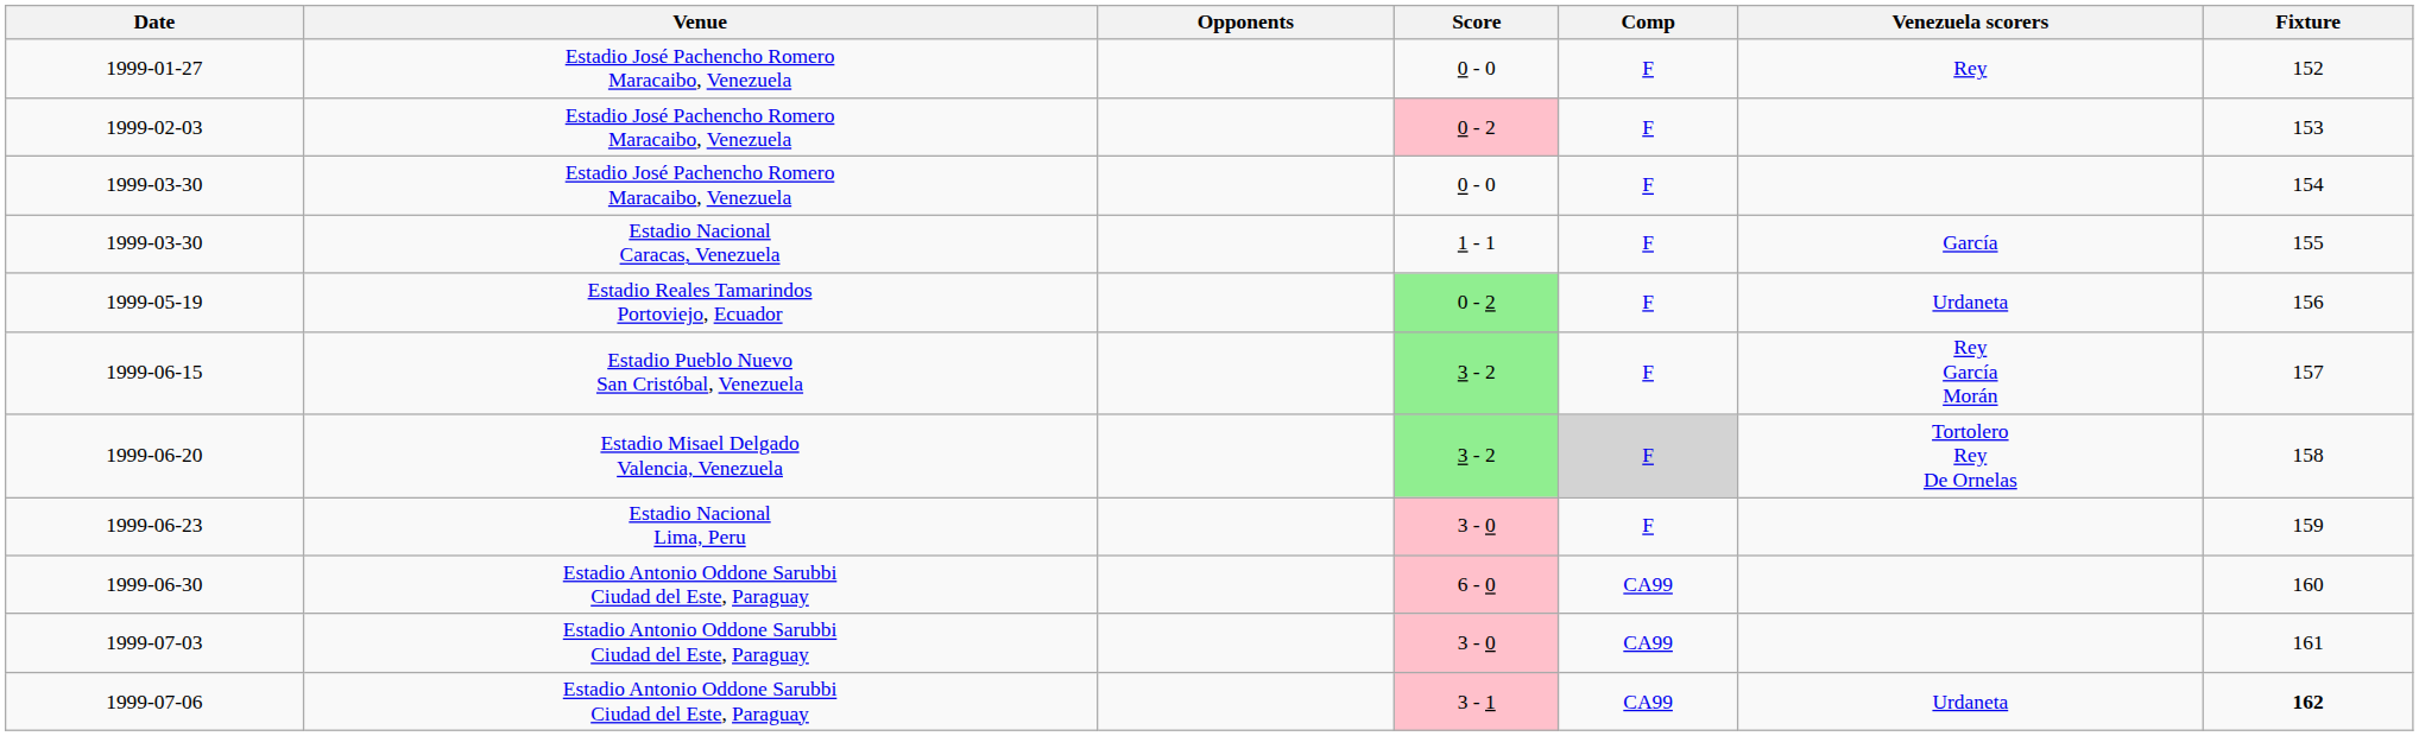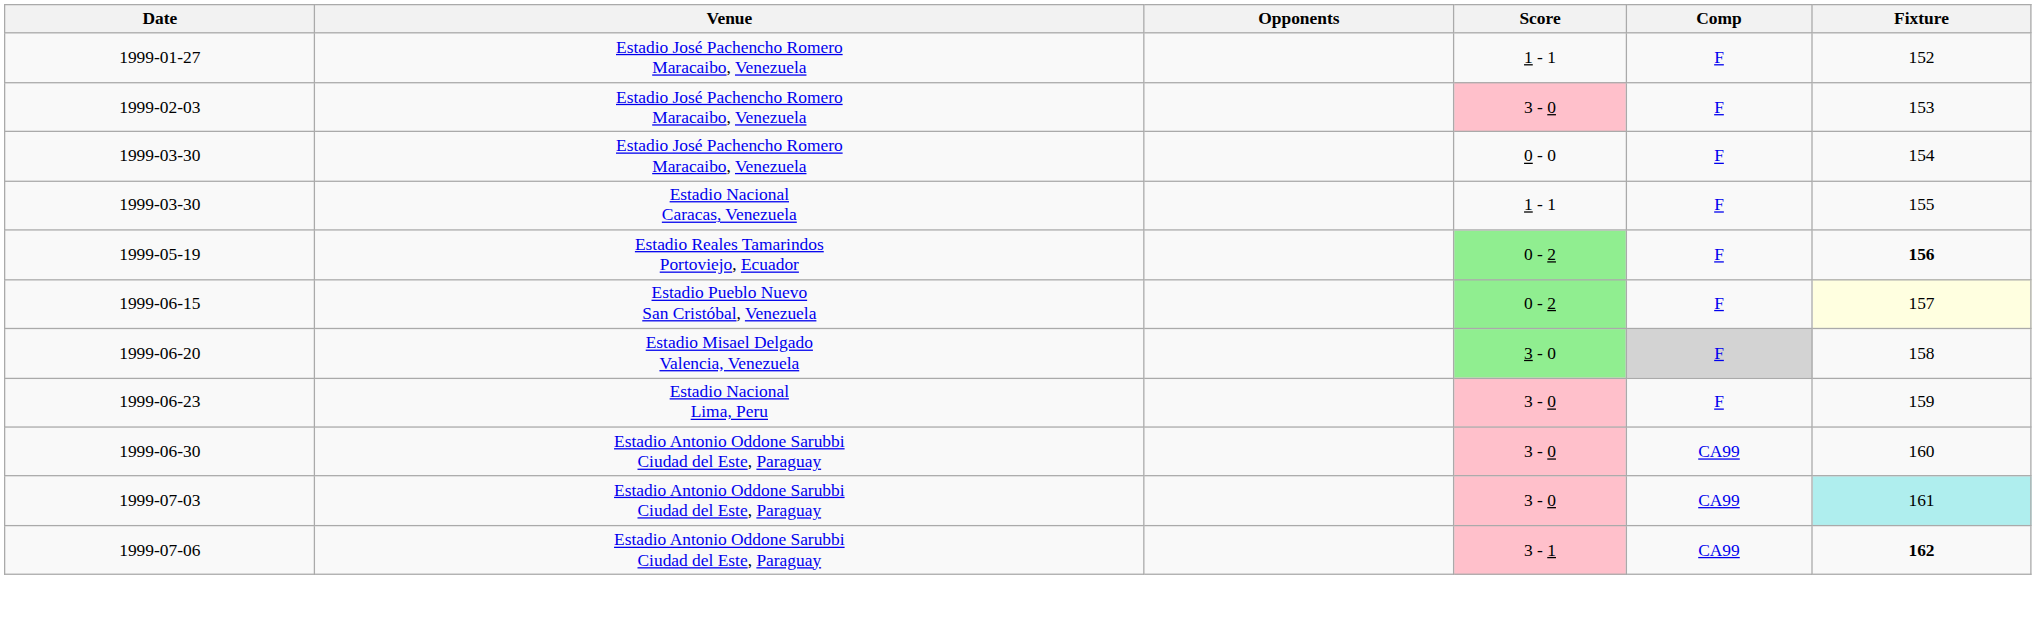- column: Venezuela scorers | Rey | García | Urdaneta | Rey García Morán | Tortolero Rey De Ornelas | Urdaneta
1999-01-27 | Score: 0 - 0 -> 1 - 1
1999-02-03 | Score: 0 - 2 -> 3 - 0
1999-05-19 | Fixture: normal -> bold
1999-06-15 | Score: 3 - 2 -> 0 - 2
1999-06-15 | Fixture: no background -> lightyellow background
1999-06-20 | Score: 3 - 2 -> 3 - 0
1999-06-30 | Score: 6 - 0 -> 3 - 0
1999-07-03 | Fixture: no background -> paleturquoise background
